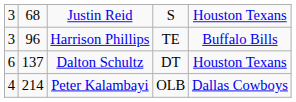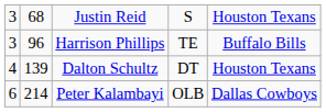Dalton Schultz | column 1: 6 -> 4
Dalton Schultz | column 2: 137 -> 139
Peter Kalambayi | column 1: 4 -> 6
